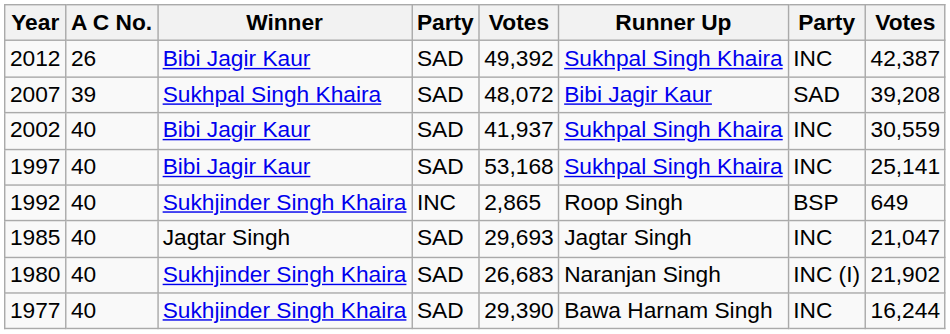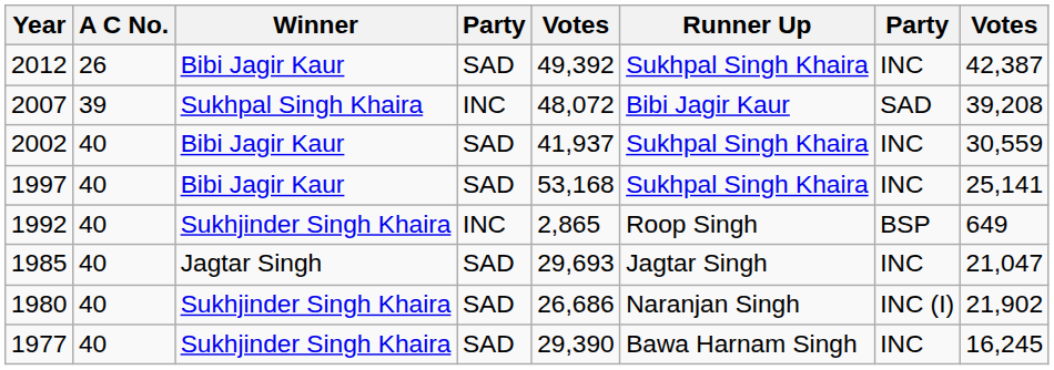2007 | column 4: SAD -> INC
1980 | column 5: 26,683 -> 26,686
1977 | column 8: 16,244 -> 16,245
